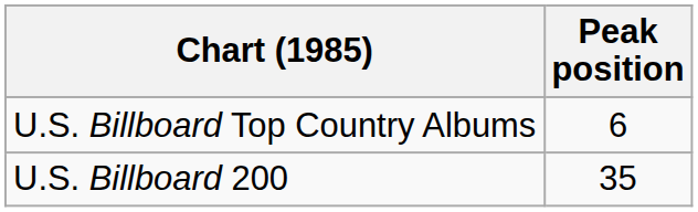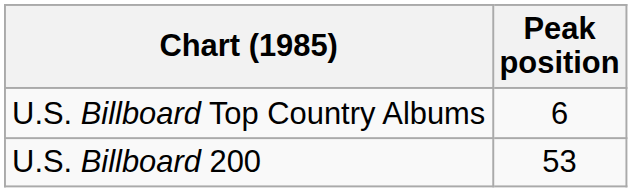U.S. Billboard 200 | Peak position: 35 -> 53
